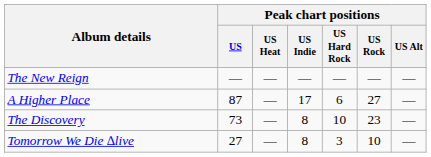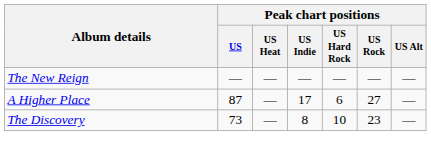- row: Tomorrow We Die ∆live | 27 | — | 8 | 3 | 10 | —
